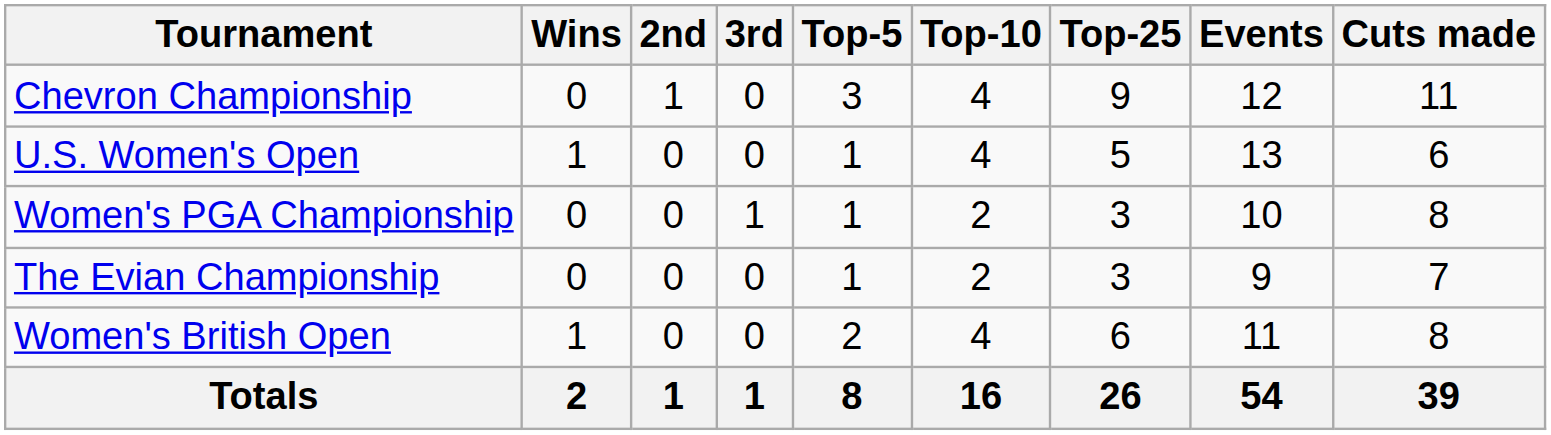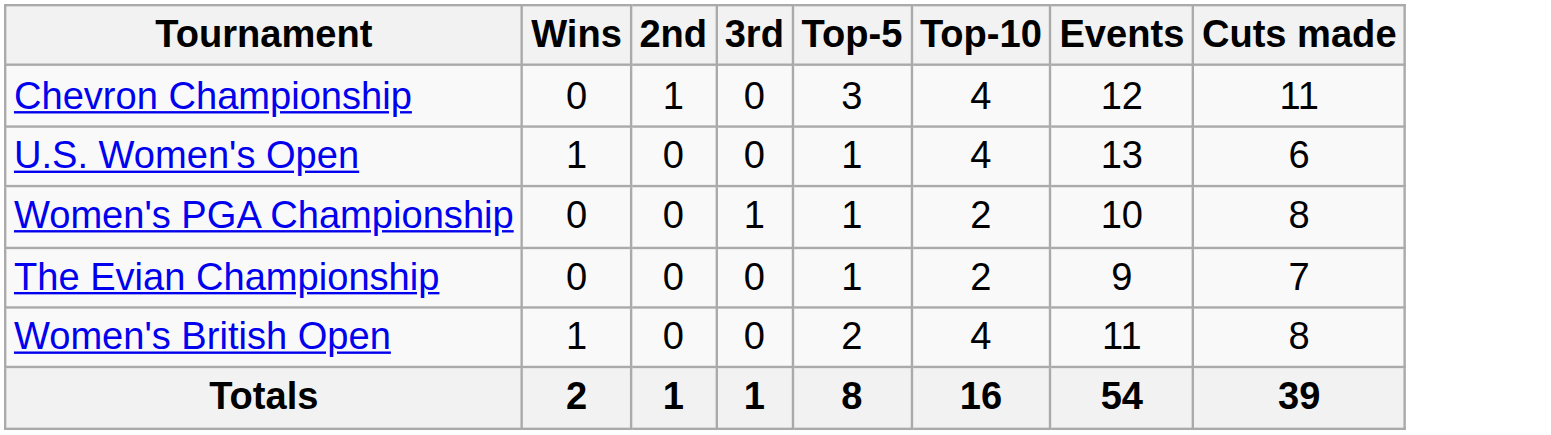- column: Top-25 | 9 | 5 | 3 | 3 | 6 | 26
